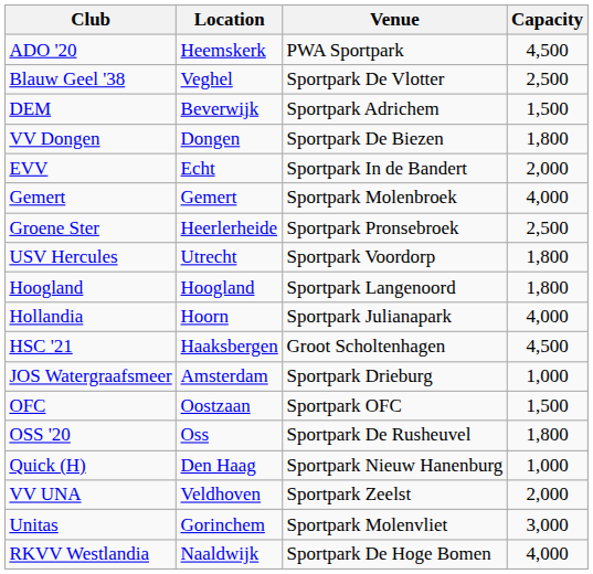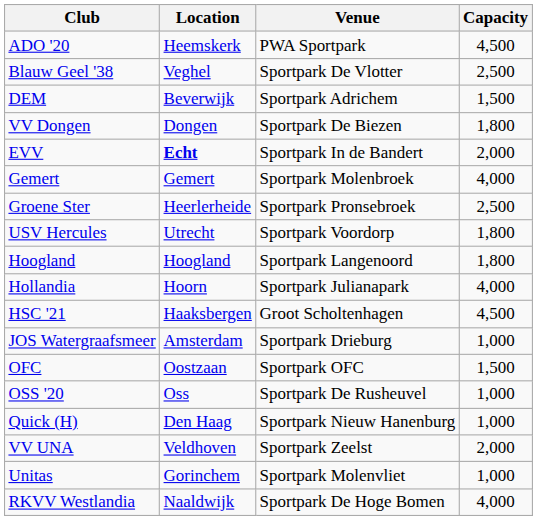EVV | Location: normal -> bold
OSS '20 | Capacity: 1,800 -> 1,000
Unitas | Capacity: 3,000 -> 1,000
